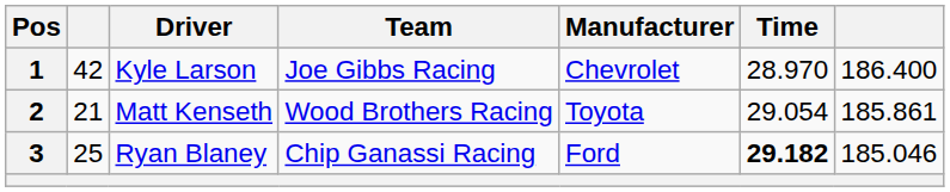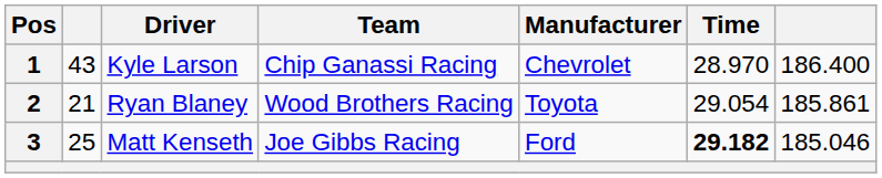1 | column 2: 42 -> 43
1 | Team: Joe Gibbs Racing -> Chip Ganassi Racing
2 | Driver: Matt Kenseth -> Ryan Blaney
3 | Driver: Ryan Blaney -> Matt Kenseth
3 | Team: Chip Ganassi Racing -> Joe Gibbs Racing
